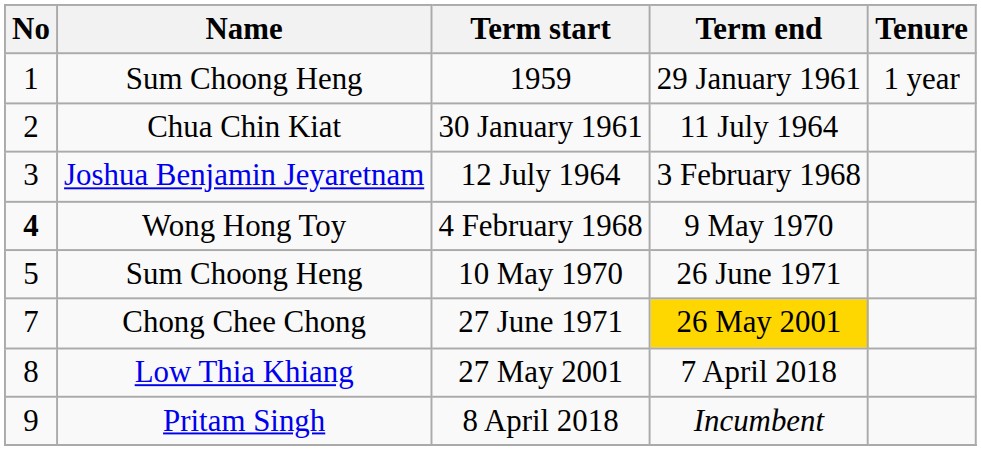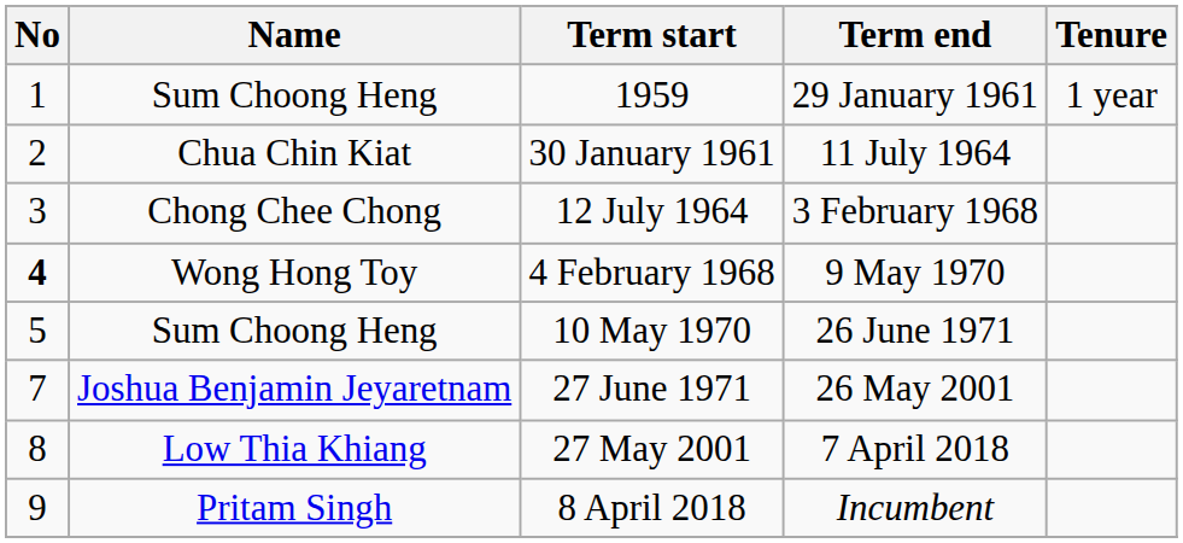12 July 1964 | Name: Joshua Benjamin Jeyaretnam -> Chong Chee Chong
27 June 1971 | Name: Chong Chee Chong -> Joshua Benjamin Jeyaretnam
27 June 1971 | Term end: gold background -> no background
